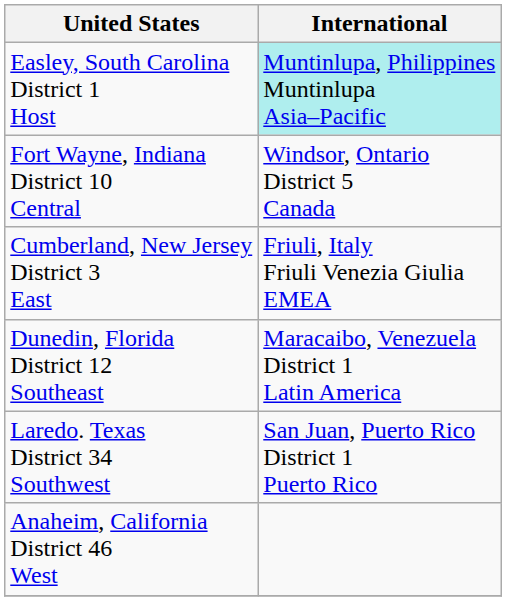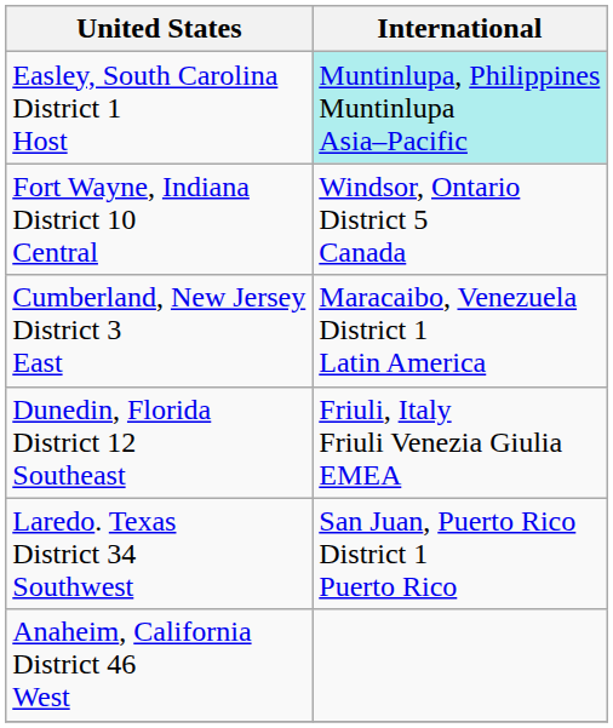Cumberland, New Jersey District 3 East | International: Friuli, Italy Friuli Venezia Giulia EMEA -> Maracaibo, Venezuela District 1 Latin America
Dunedin, Florida District 12 Southeast | International: Maracaibo, Venezuela District 1 Latin America -> Friuli, Italy Friuli Venezia Giulia EMEA
